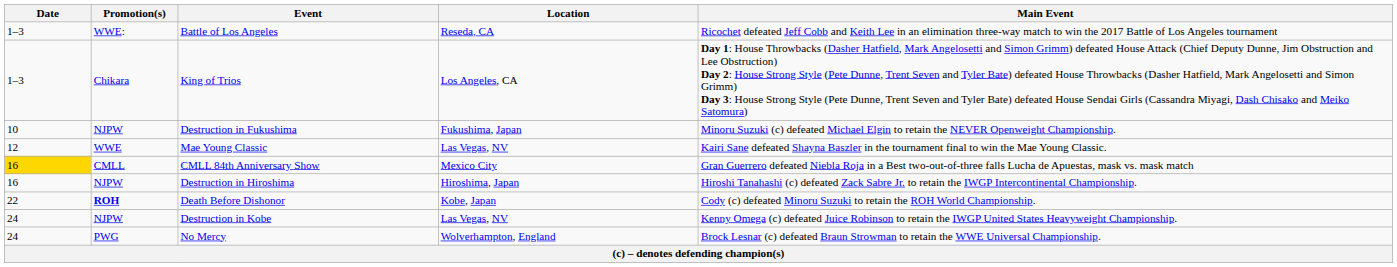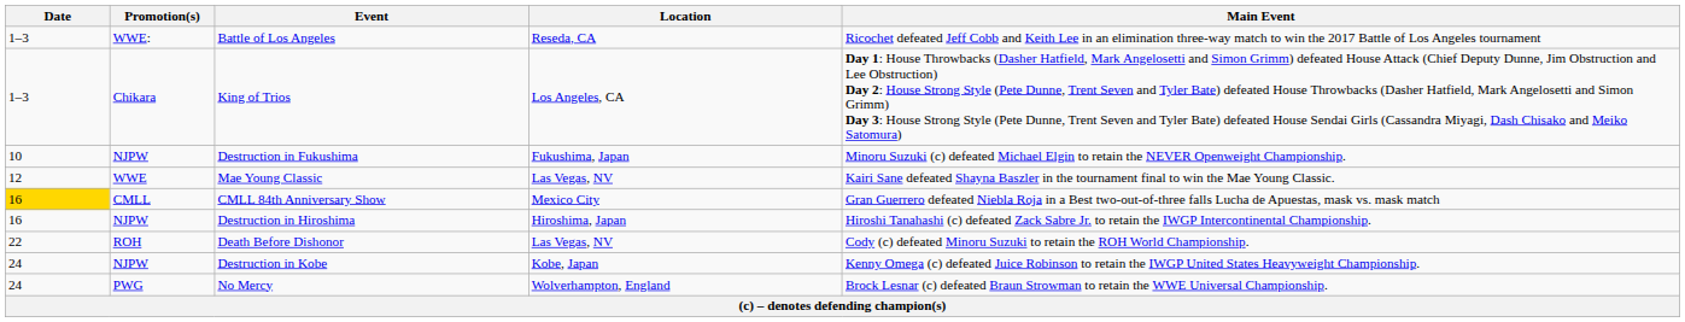Death Before Dishonor | Promotion(s): bold -> normal
Death Before Dishonor | Location: Kobe, Japan -> Las Vegas, NV
Destruction in Kobe | Location: Las Vegas, NV -> Kobe, Japan
